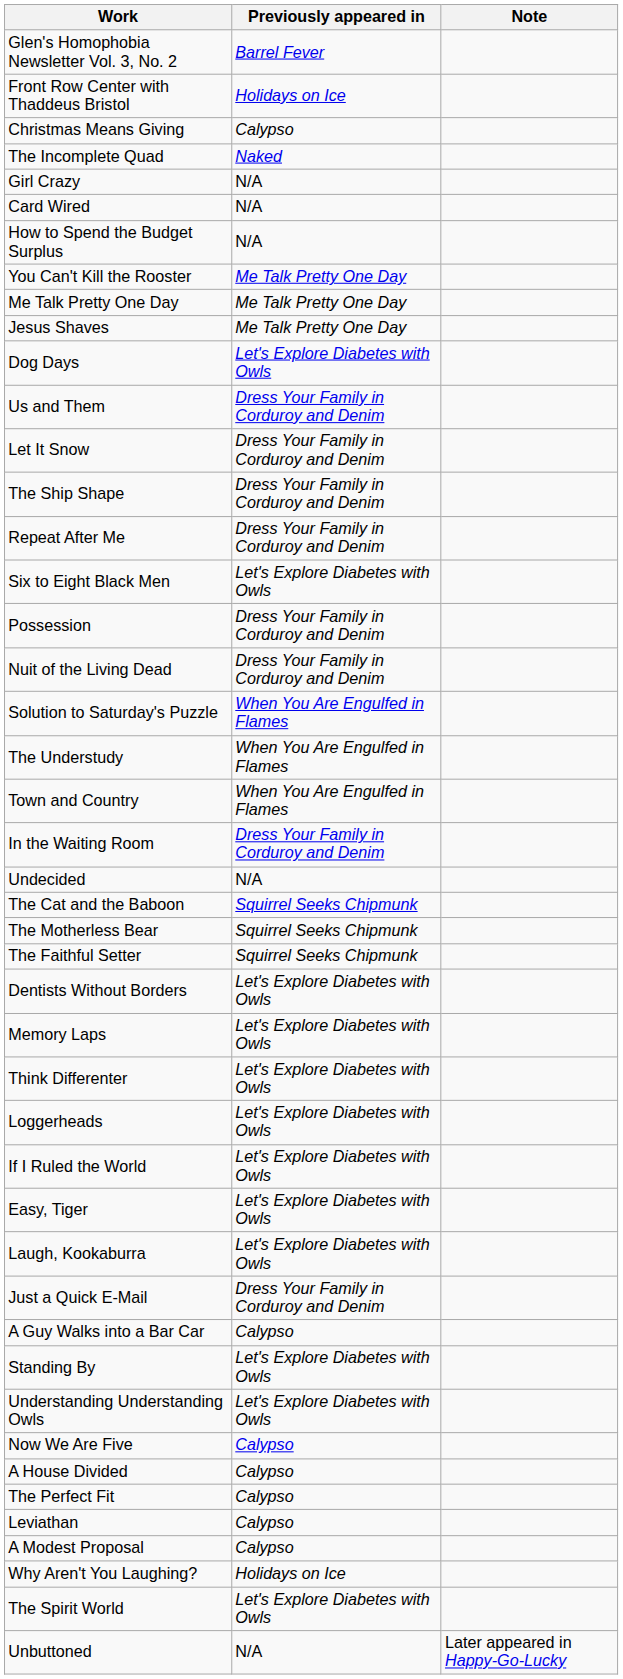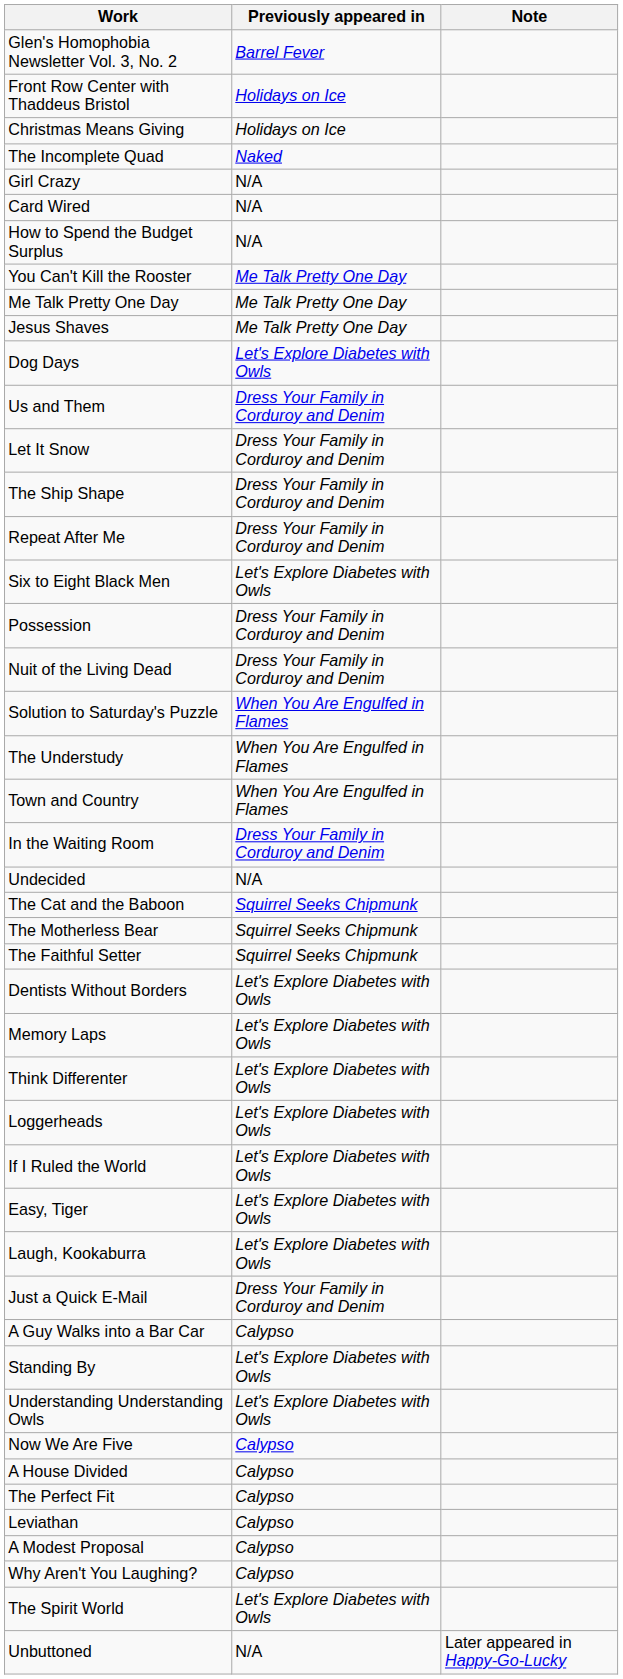Christmas Means Giving | Previously appeared in: Calypso -> Holidays on Ice
Why Aren't You Laughing? | Previously appeared in: Holidays on Ice -> Calypso
